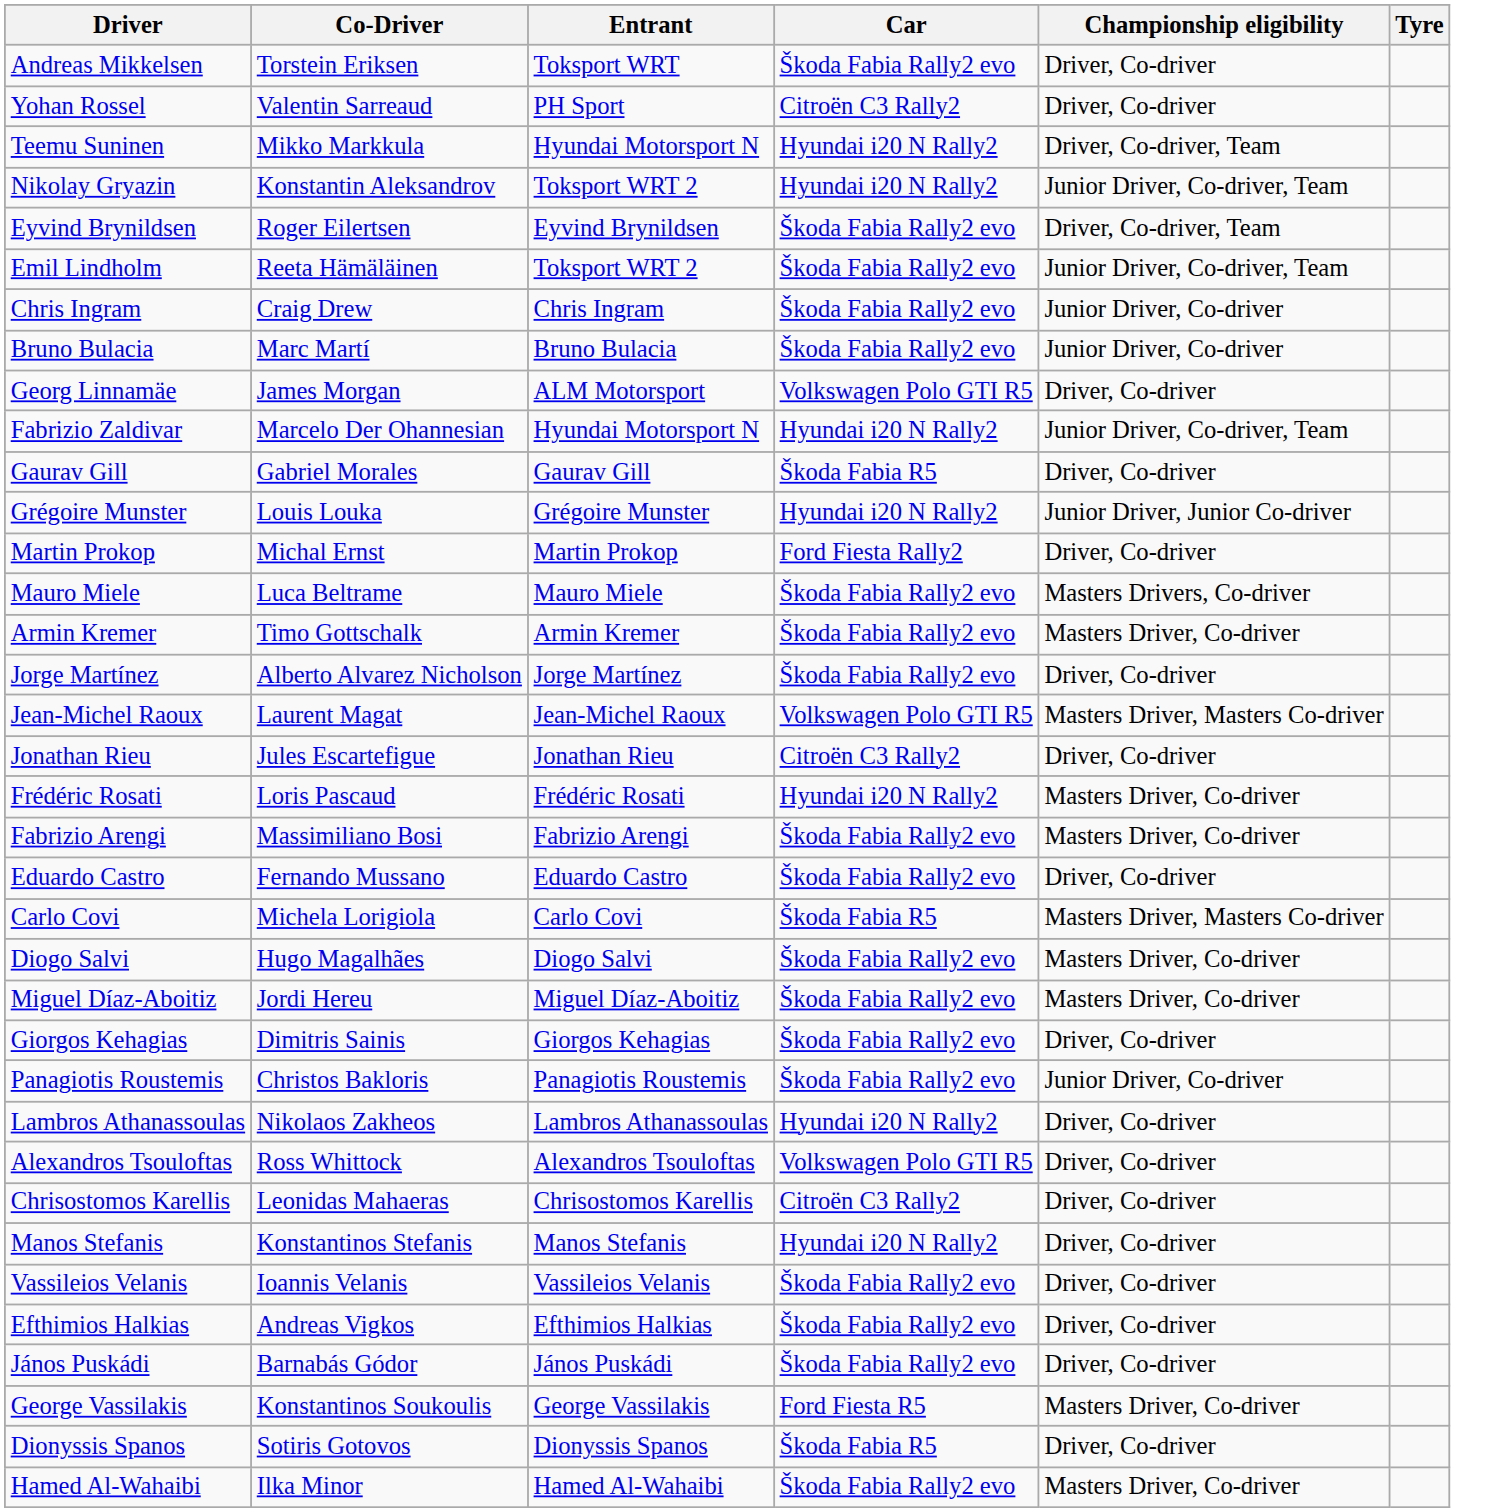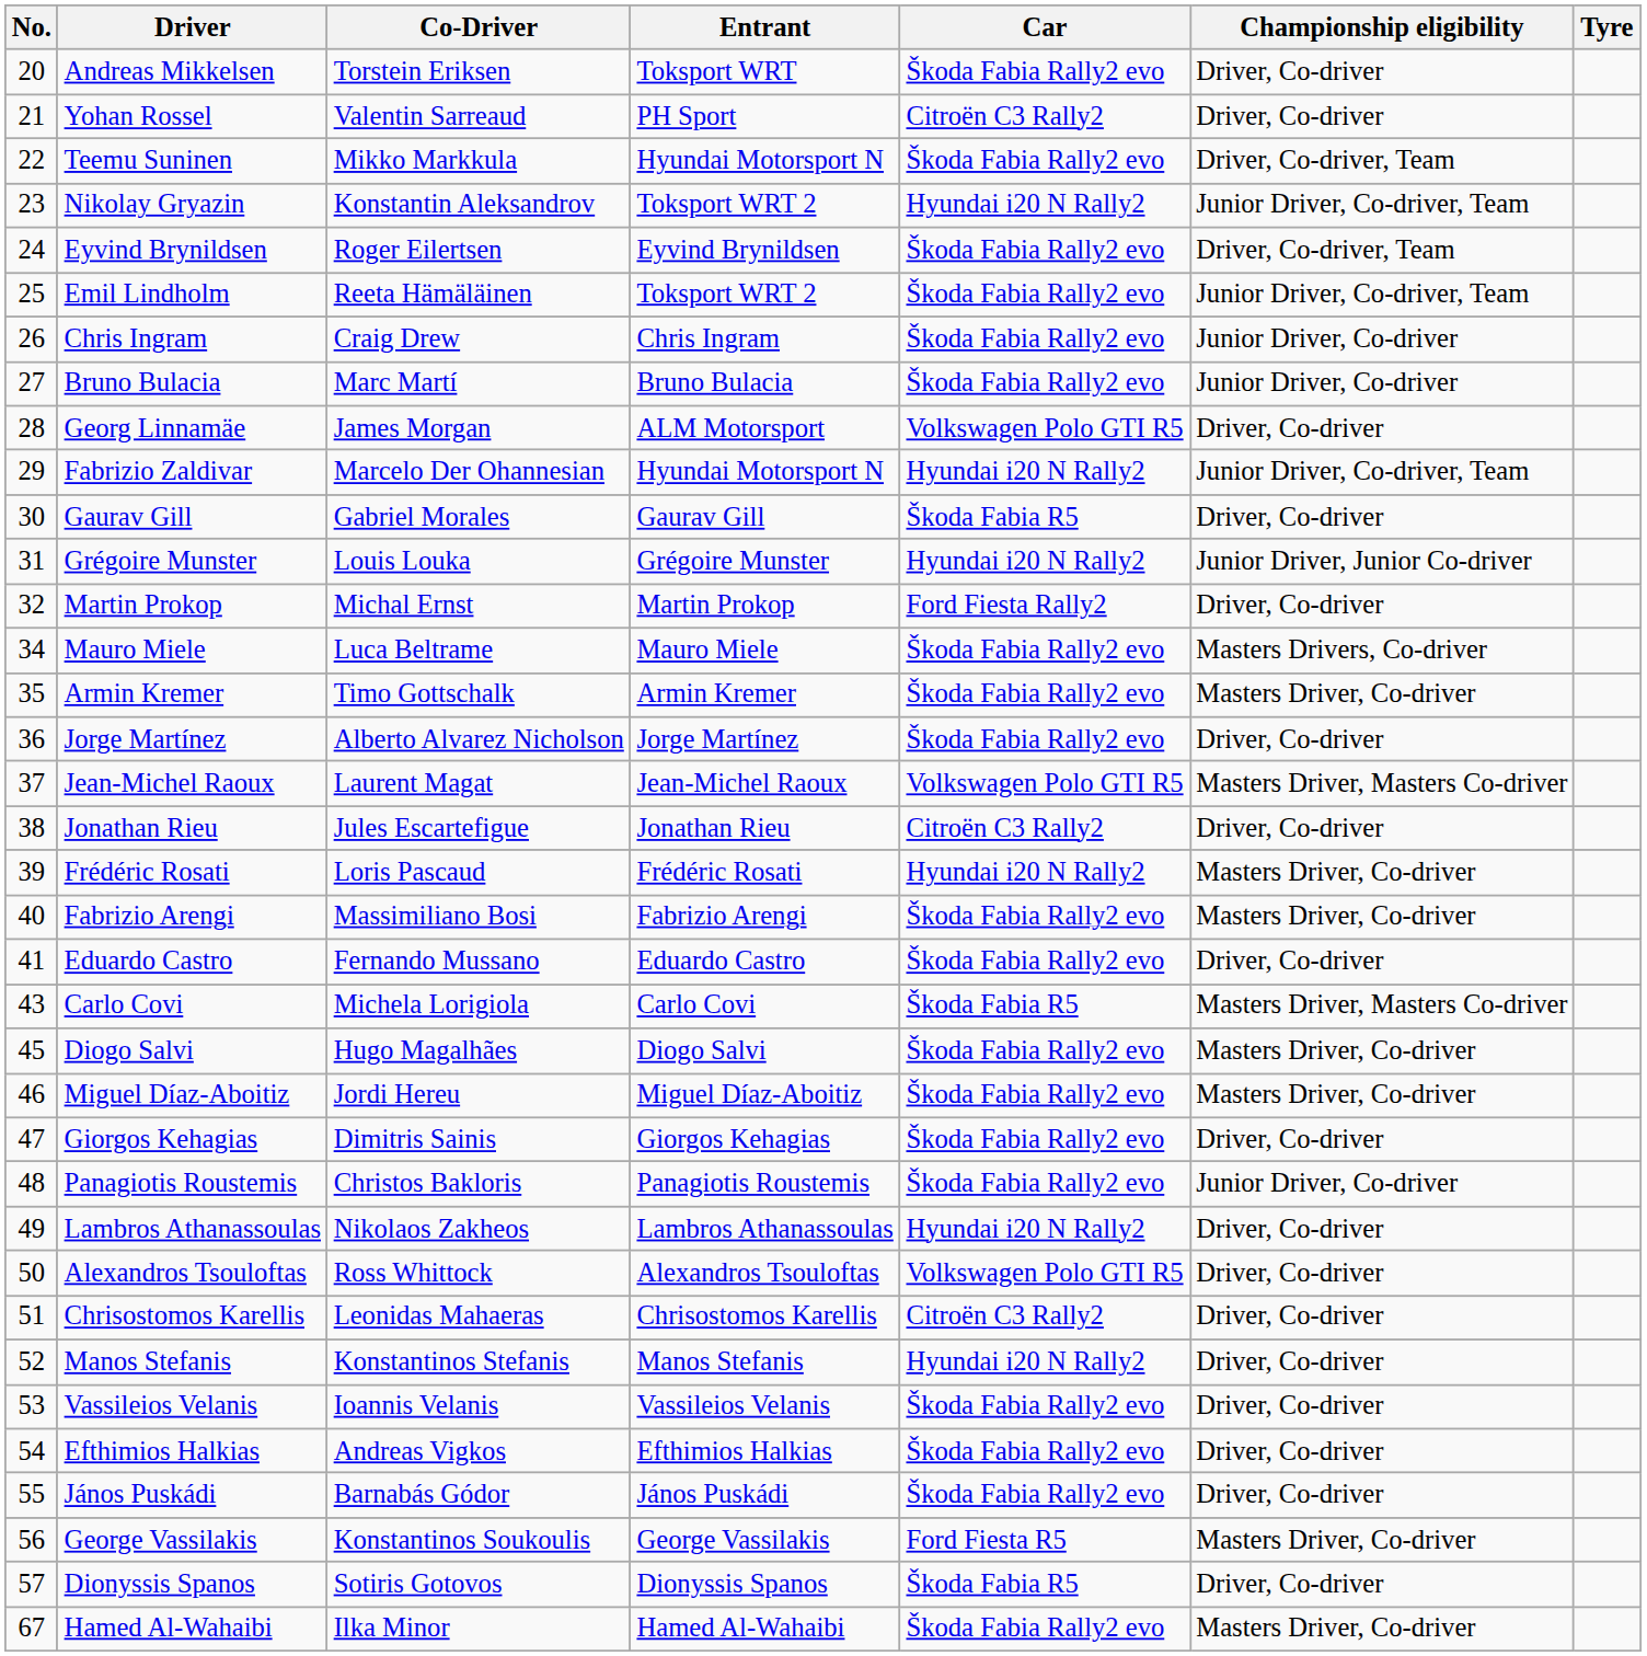+ column: No. | 20 | 21 | 22 | 23 | 24 | 25 | 26 | 27 | 28 | 29 | 30 | 31 | 32 | 34 | 35 | 36 | 37 | 38 | 39 | 40 | 41 | 43 | 45 | 46 | 47 | 48 | 49 | 50 | 51 | 52 | 53 | 54 | 55 | 56 | 57 | 67
Teemu Suninen | Car: Hyundai i20 N Rally2 -> Škoda Fabia Rally2 evo
